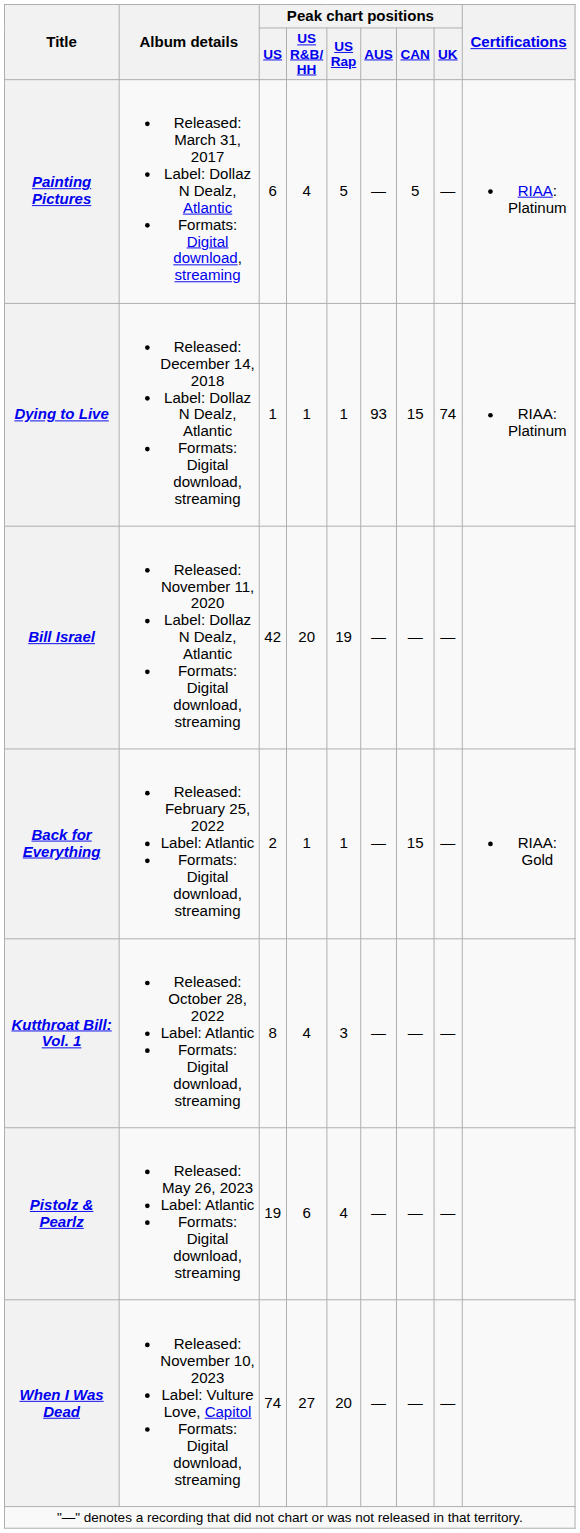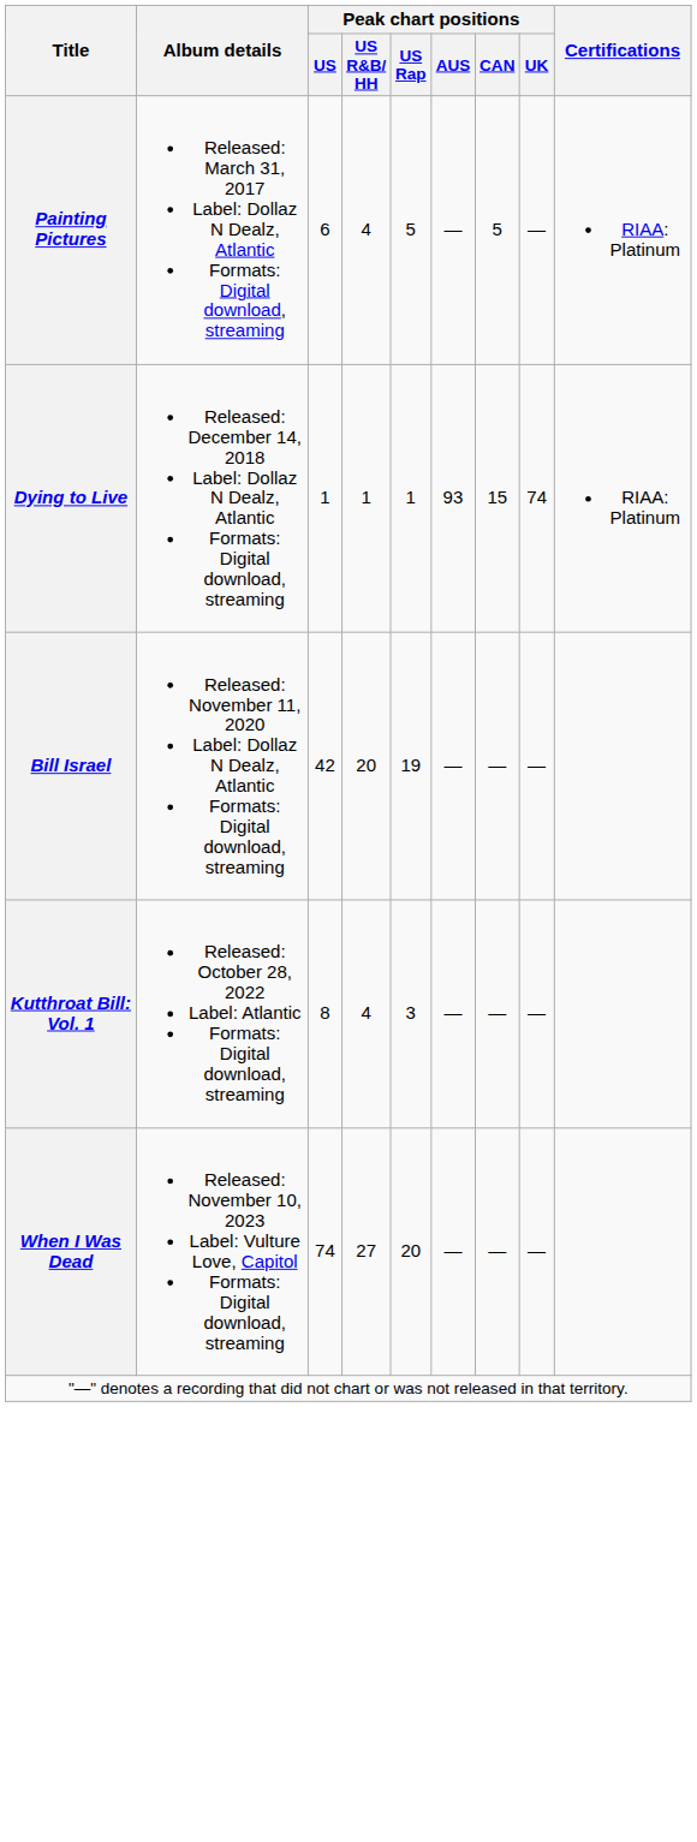- row: Back for Everything | Released: February 25, 2022 Label: Atlantic Formats: Digital download, streaming | 2 | 1 | 1 | — | 15 | — | RIAA: Gold
- row: Pistolz & Pearlz | Released: May 26, 2023 Label: Atlantic Formats: Digital download, streaming | 19 | 6 | 4 | — | — | —
